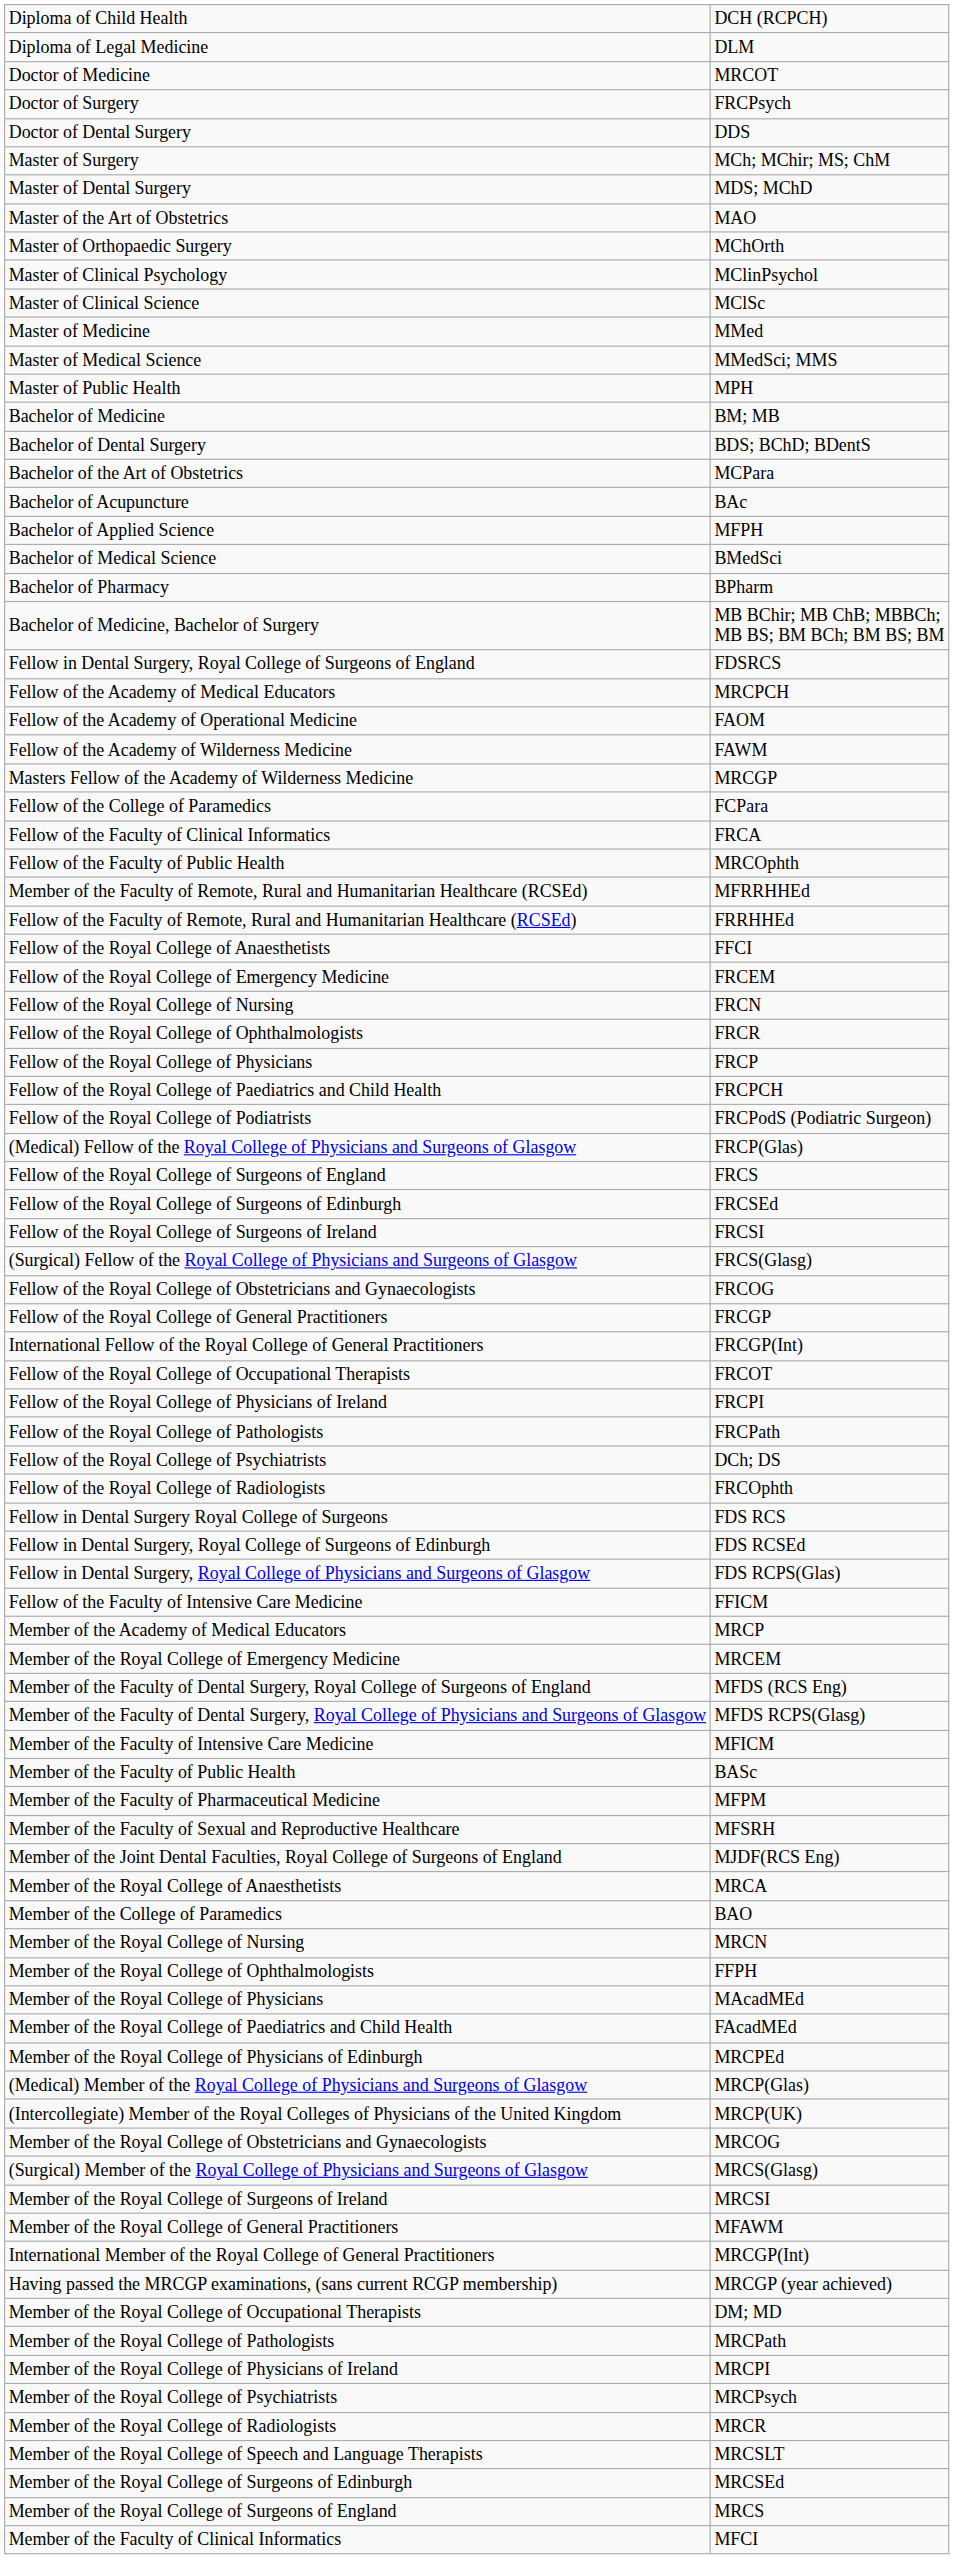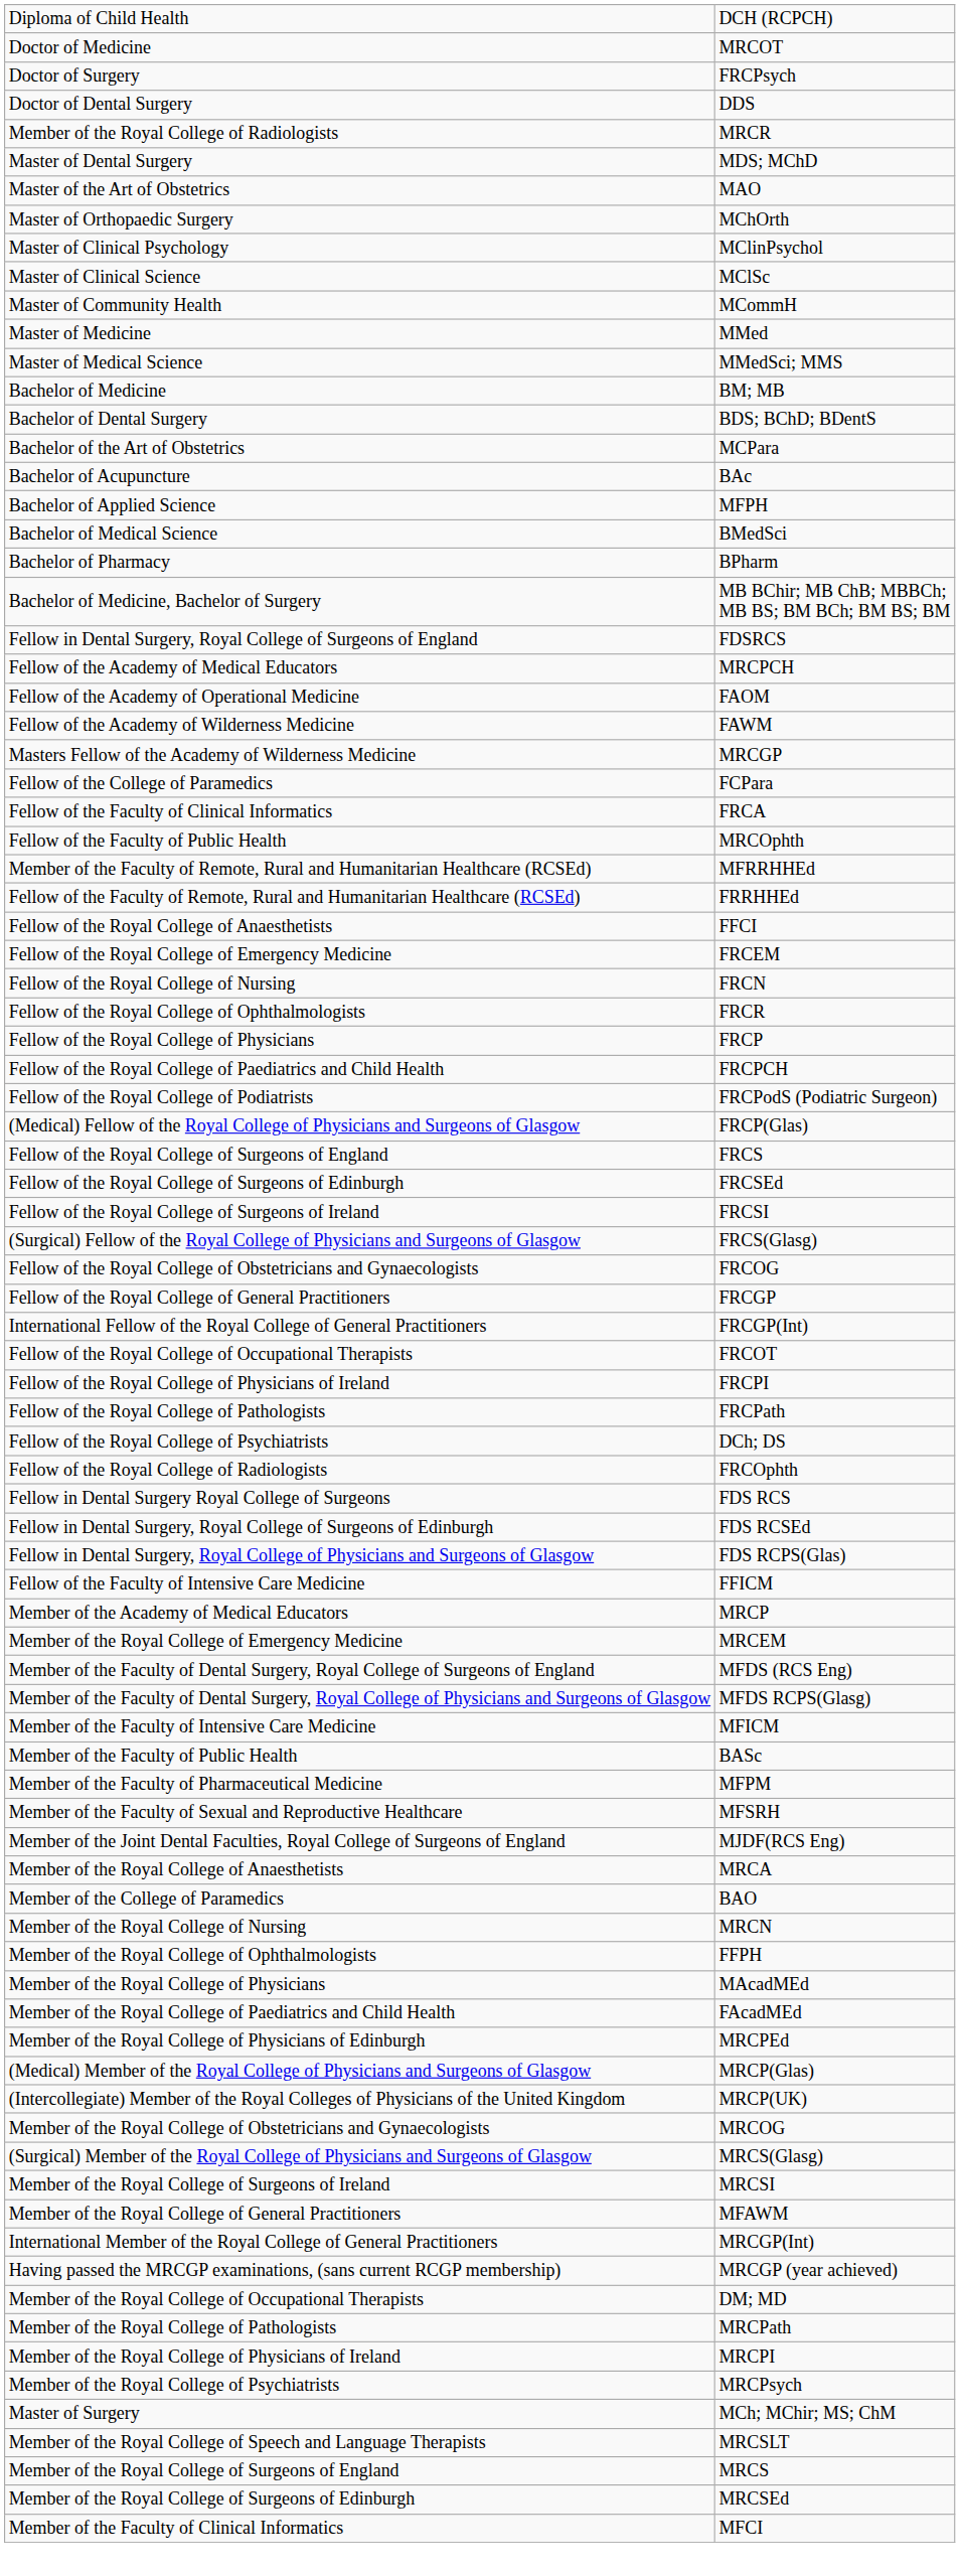- row: Diploma of Legal Medicine | DLM
rows swapped: Master of Surgery <-> Member of the Royal College of Radiologists
+ row: Master of Community Health | MCommH
- row: Master of Public Health | MPH
rows swapped: Member of the Royal College of Surgeons of England <-> Member of the Royal College of Surgeons of Edinburgh
